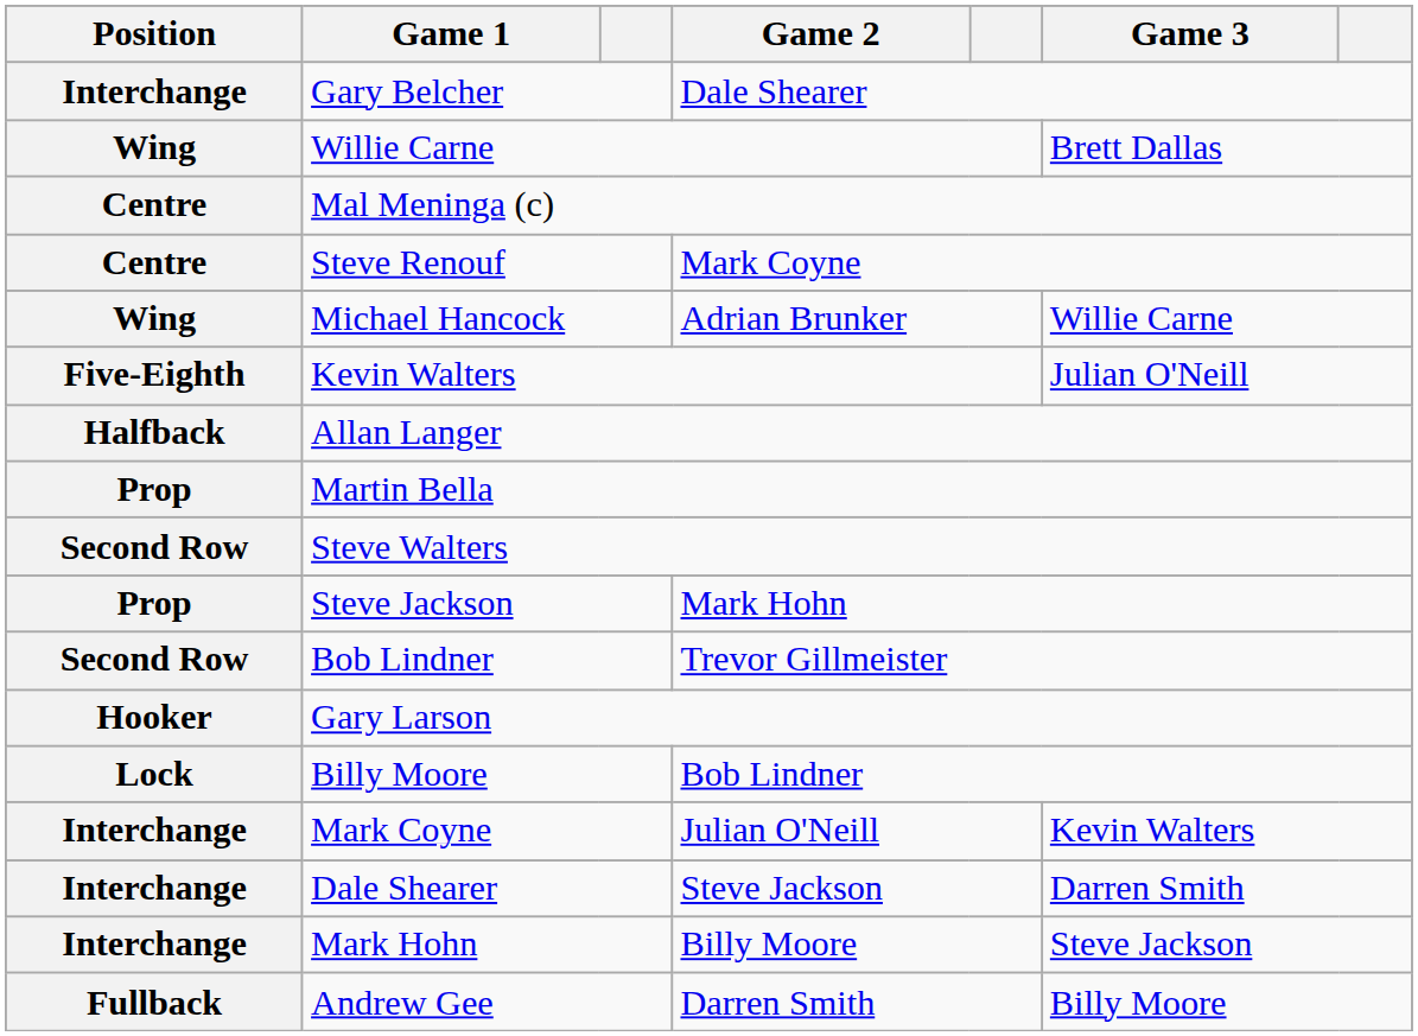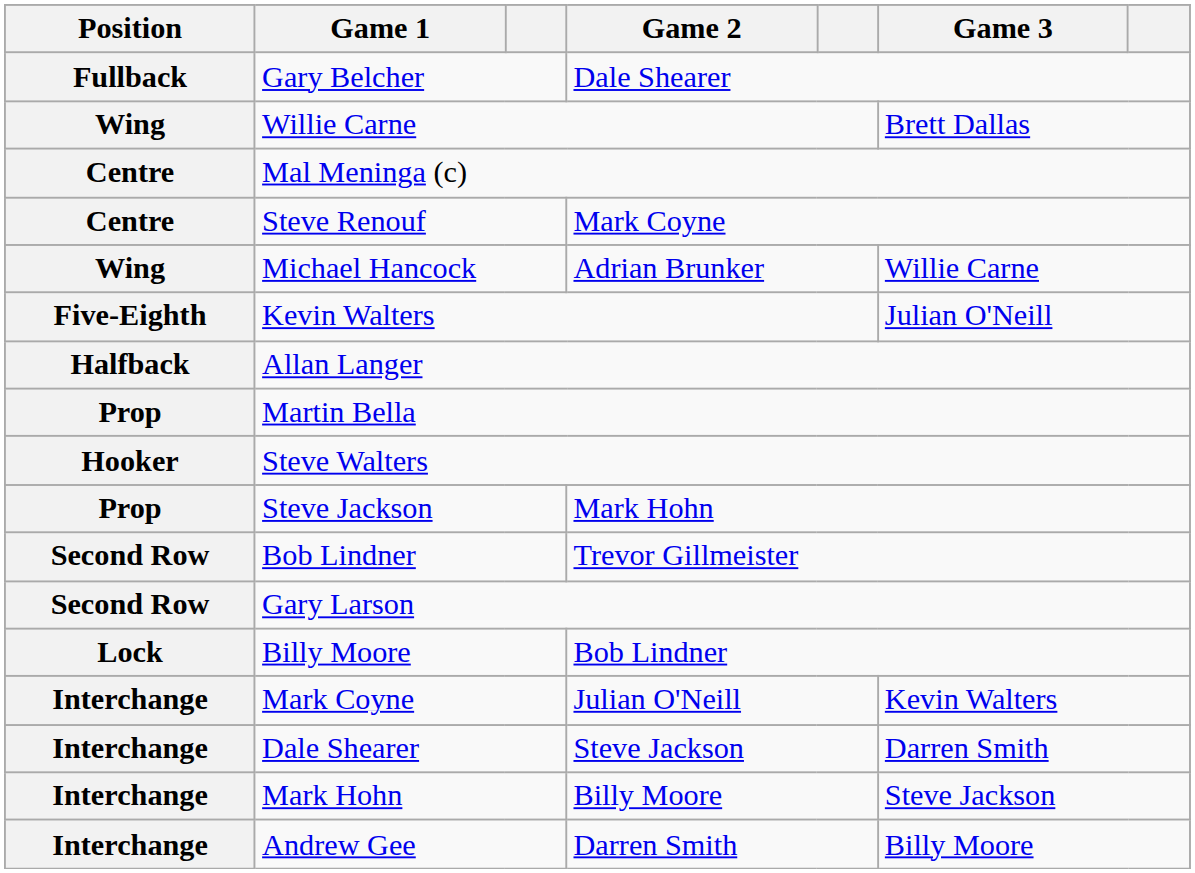Gary Belcher | Position: Interchange -> Fullback
Steve Walters | Position: Second Row -> Hooker
Gary Larson | Position: Hooker -> Second Row
Andrew Gee | Position: Fullback -> Interchange
